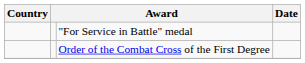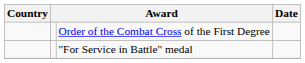rows swapped: Order of the Combat Cross of the First Degree <-> "For Service in Battle" medal
